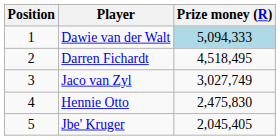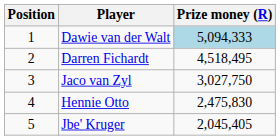Jaco van Zyl | Prize money (R): 3,027,749 -> 3,027,750
